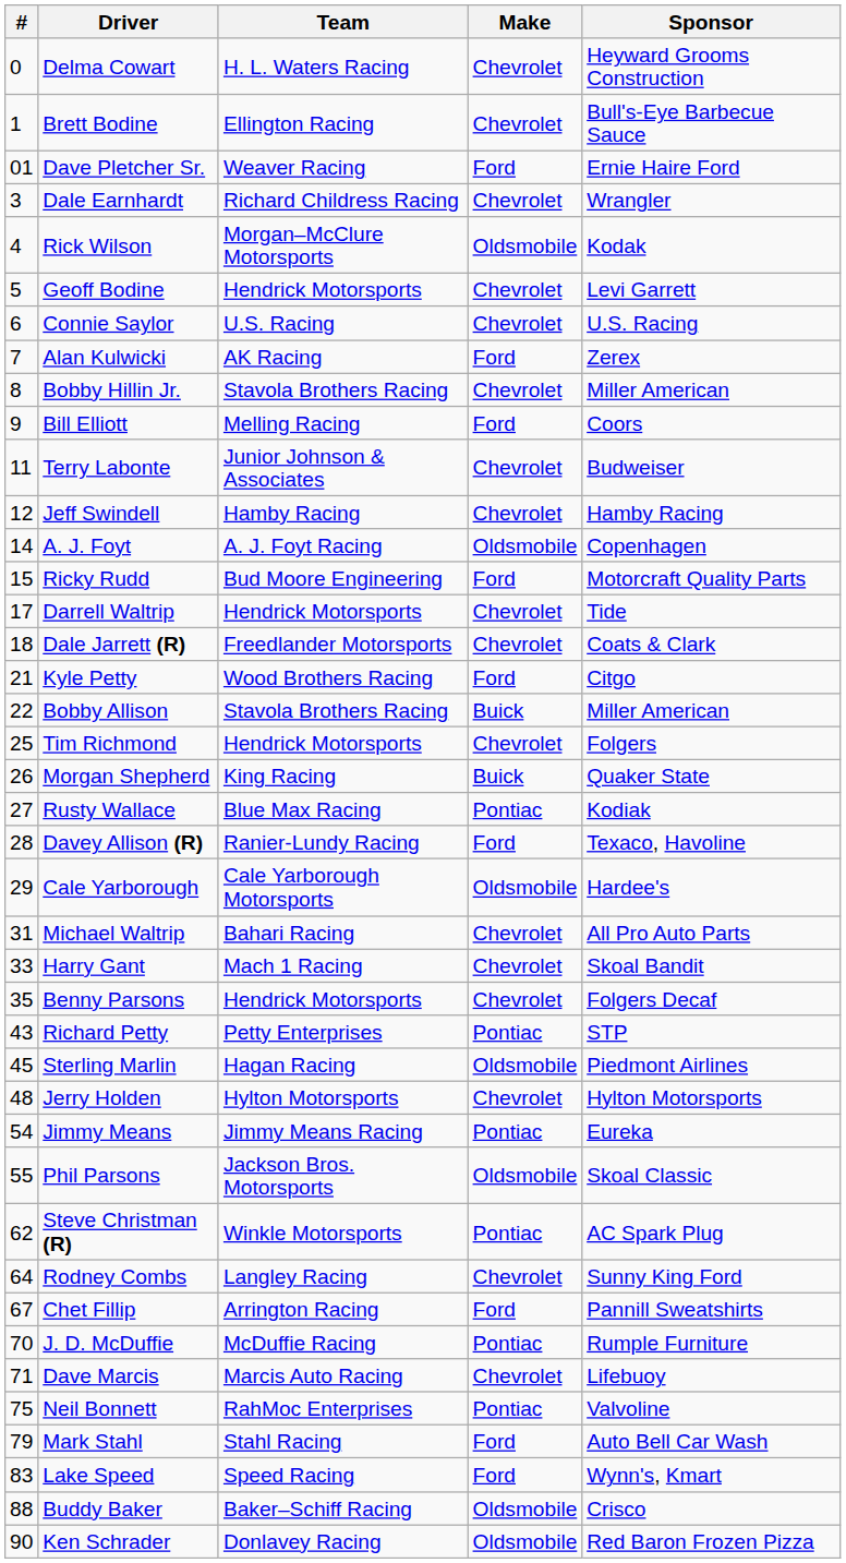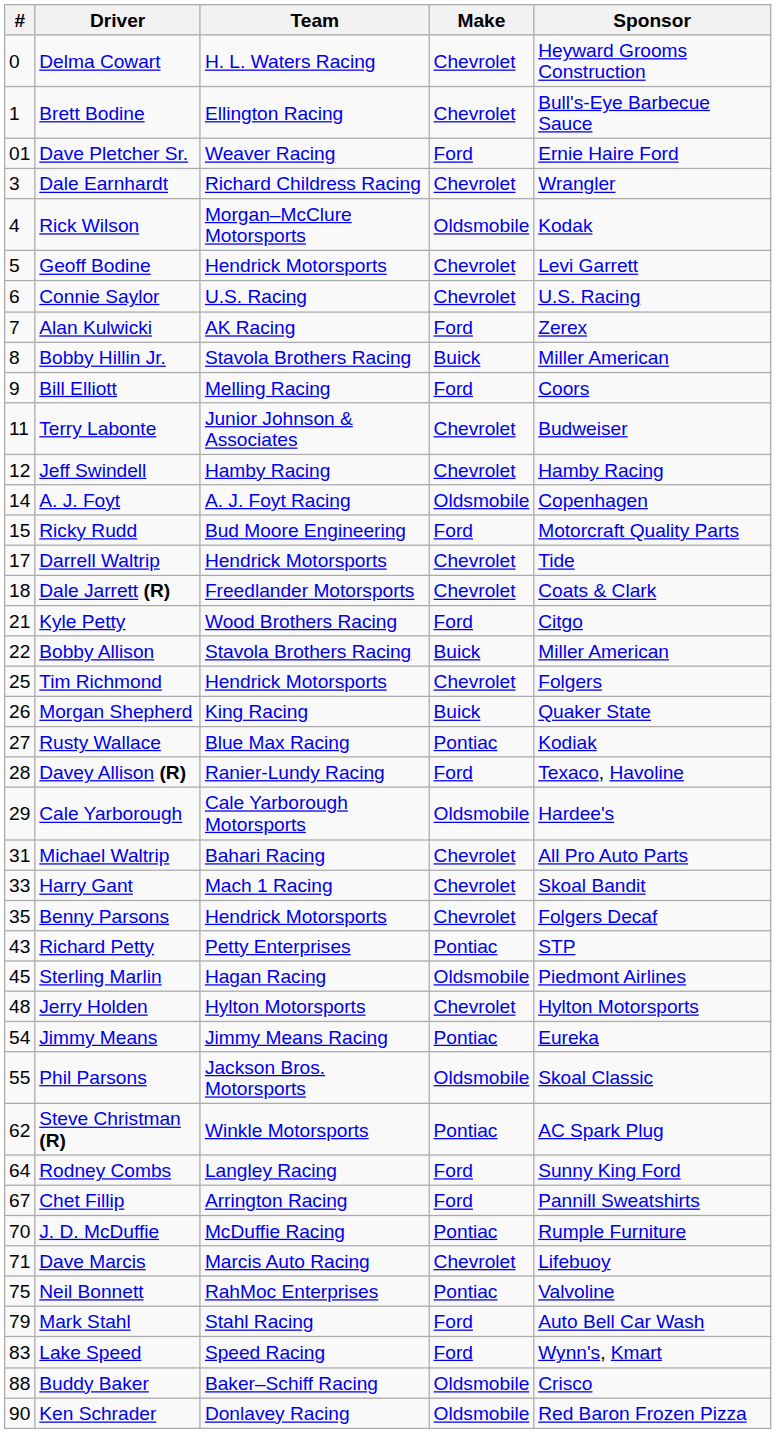Bobby Hillin Jr. | Make: Chevrolet -> Buick
Rodney Combs | Make: Chevrolet -> Ford
